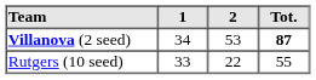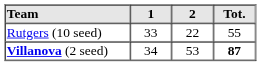rows swapped: Villanova (2 seed) <-> Rutgers (10 seed)
